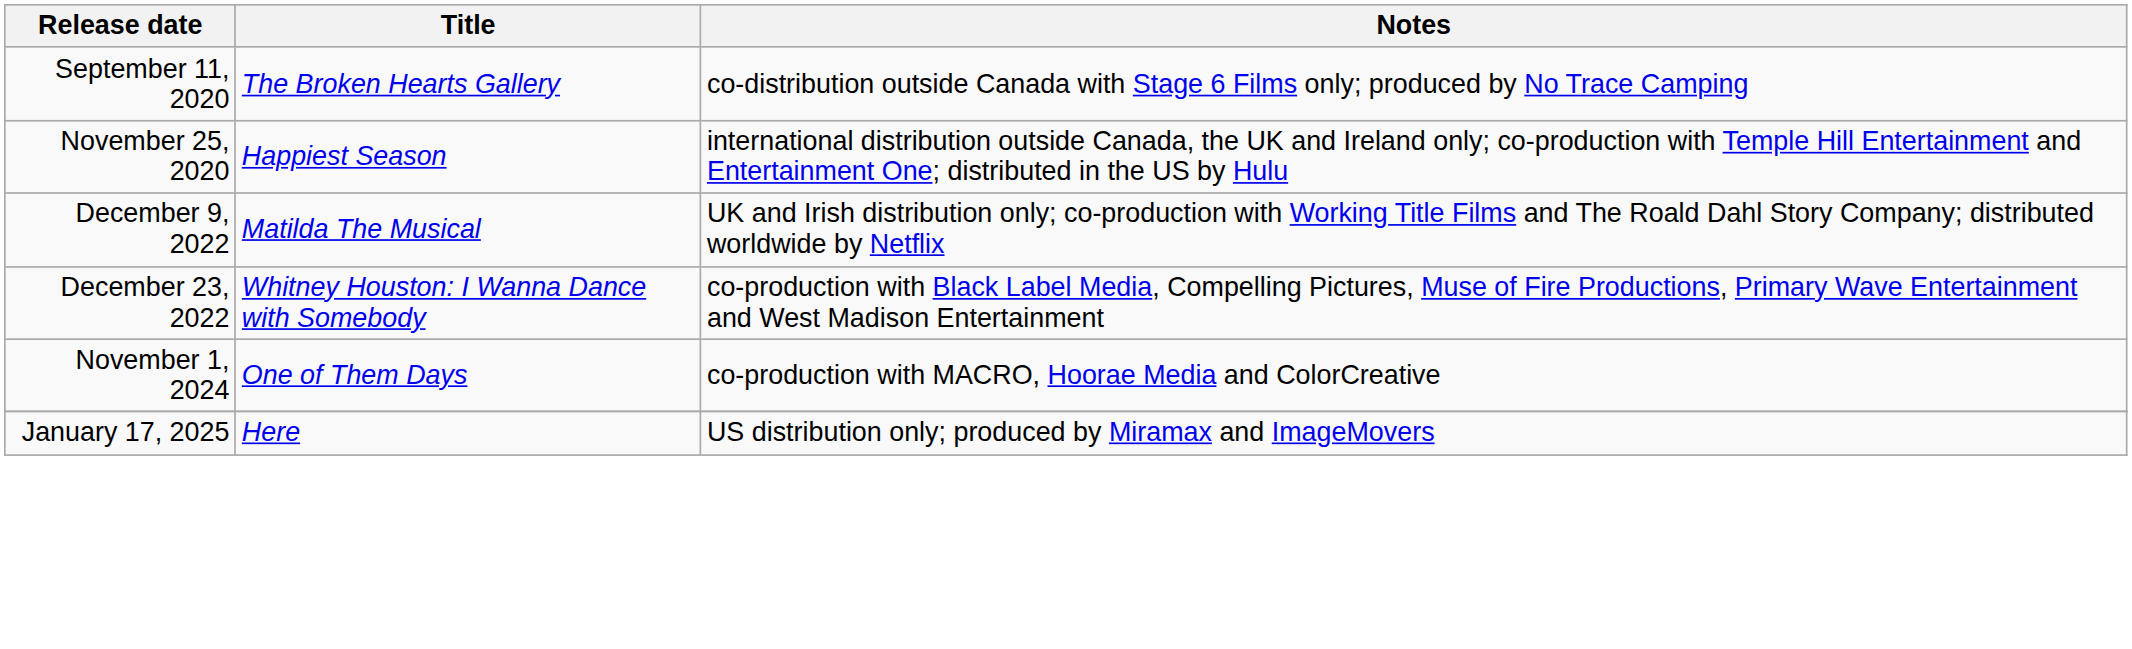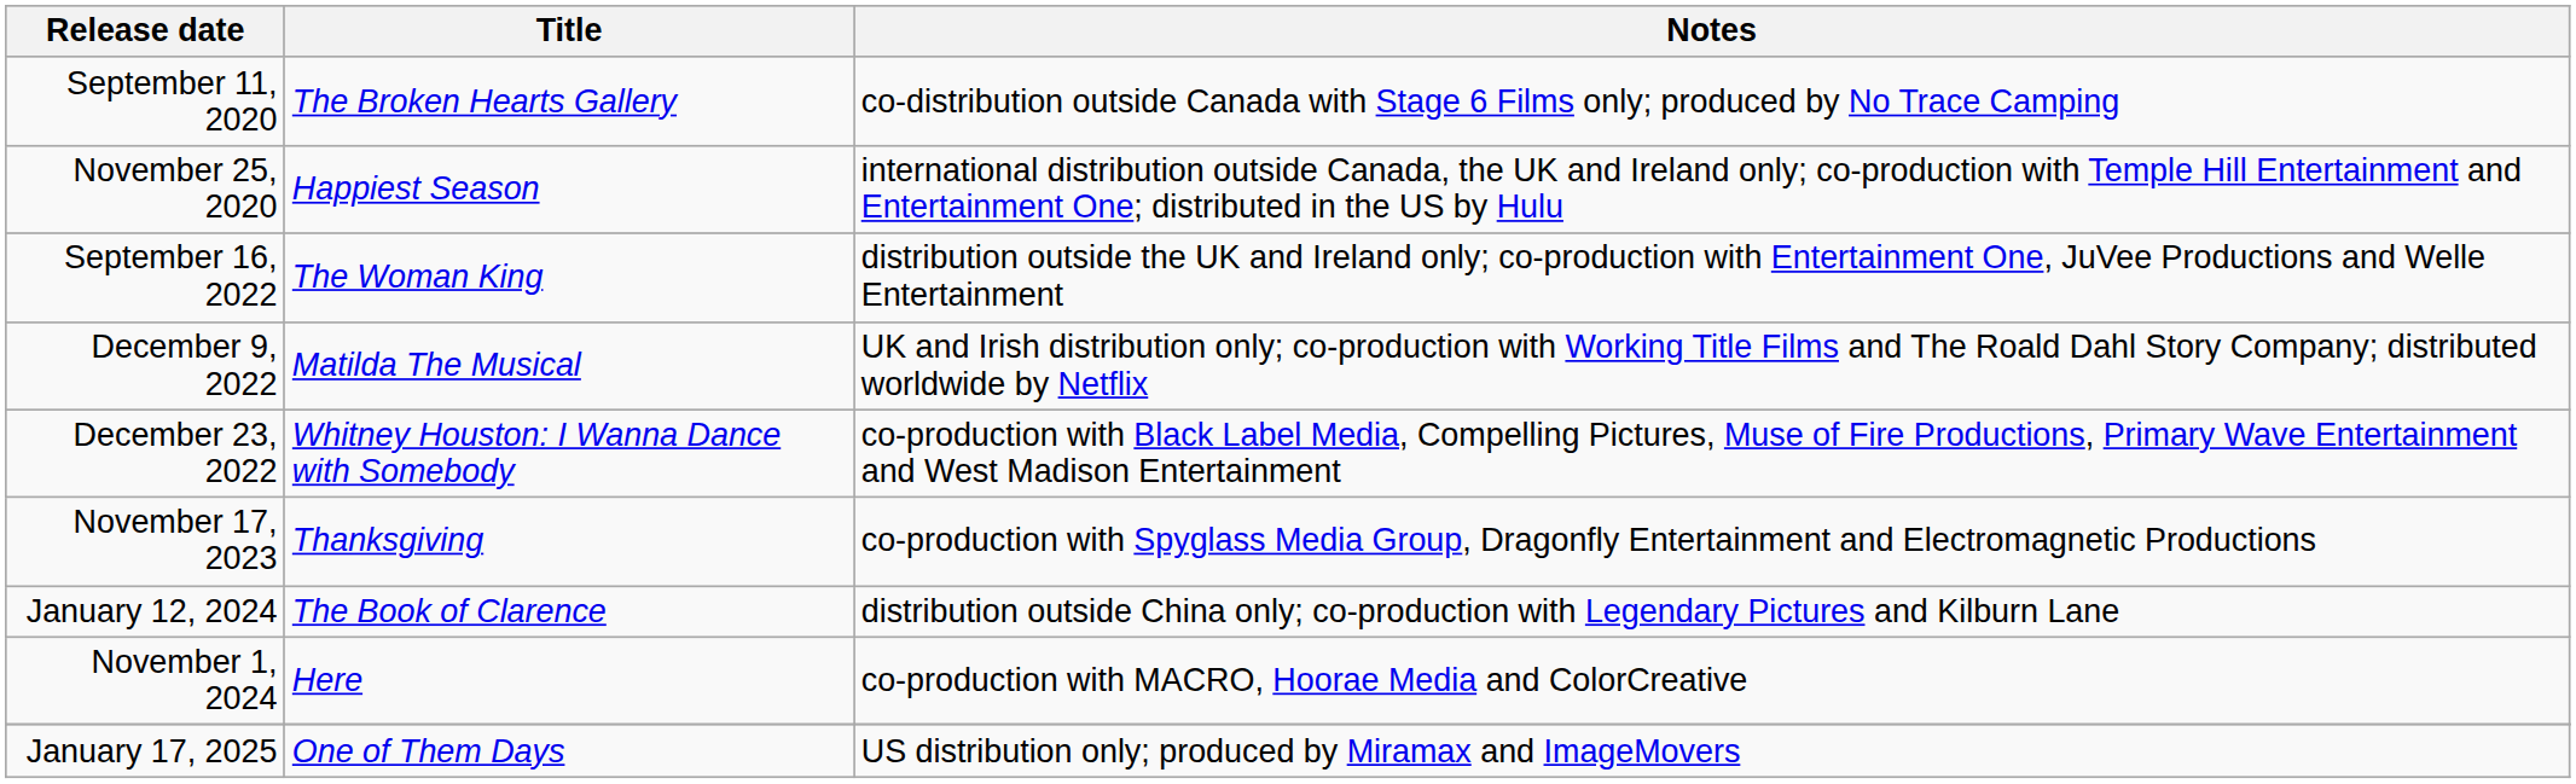+ row: September 16, 2022 | The Woman King | distribution outside the UK and Ireland only; co-production with Entertainment One, JuVee Productions and Welle Entertainment
+ row: November 17, 2023 | Thanksgiving | co-production with Spyglass Media Group, Dragonfly Entertainment and Electromagnetic Productions
+ row: January 12, 2024 | The Book of Clarence | distribution outside China only; co-production with Legendary Pictures and Kilburn Lane
November 1, 2024 | Title: One of Them Days -> Here
January 17, 2025 | Title: Here -> One of Them Days
